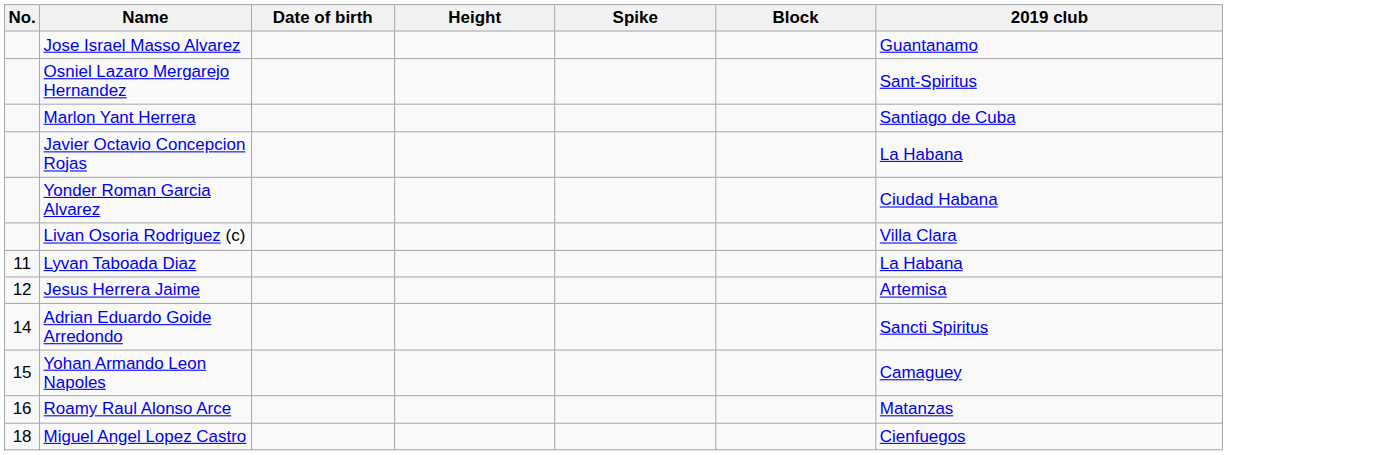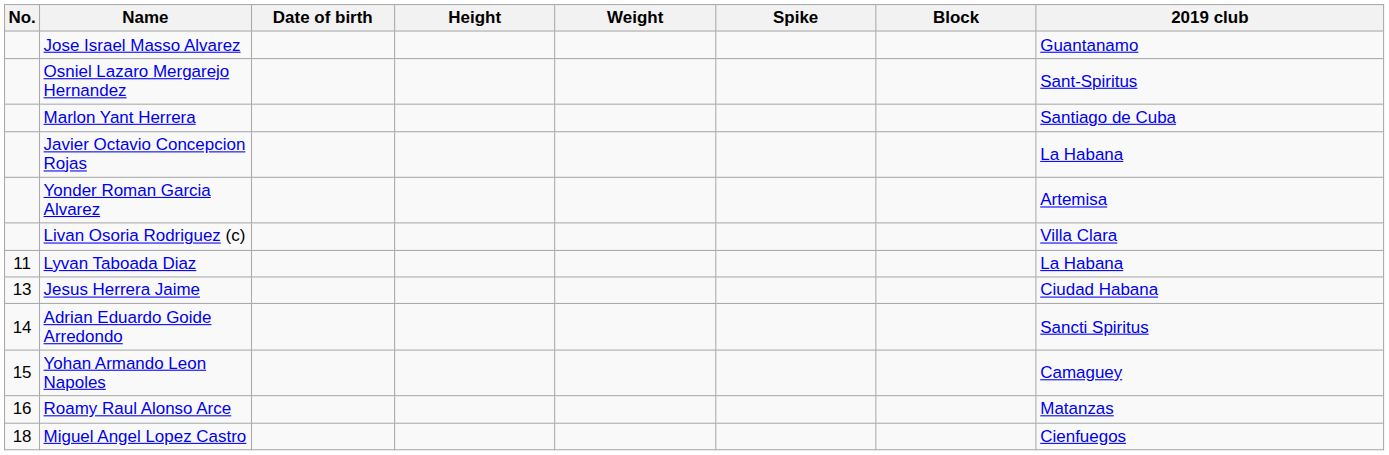+ column: Weight
Yonder Roman Garcia Alvarez | 2019 club: Ciudad Habana -> Artemisa
Jesus Herrera Jaime | No.: 12 -> 13
Jesus Herrera Jaime | 2019 club: Artemisa -> Ciudad Habana
